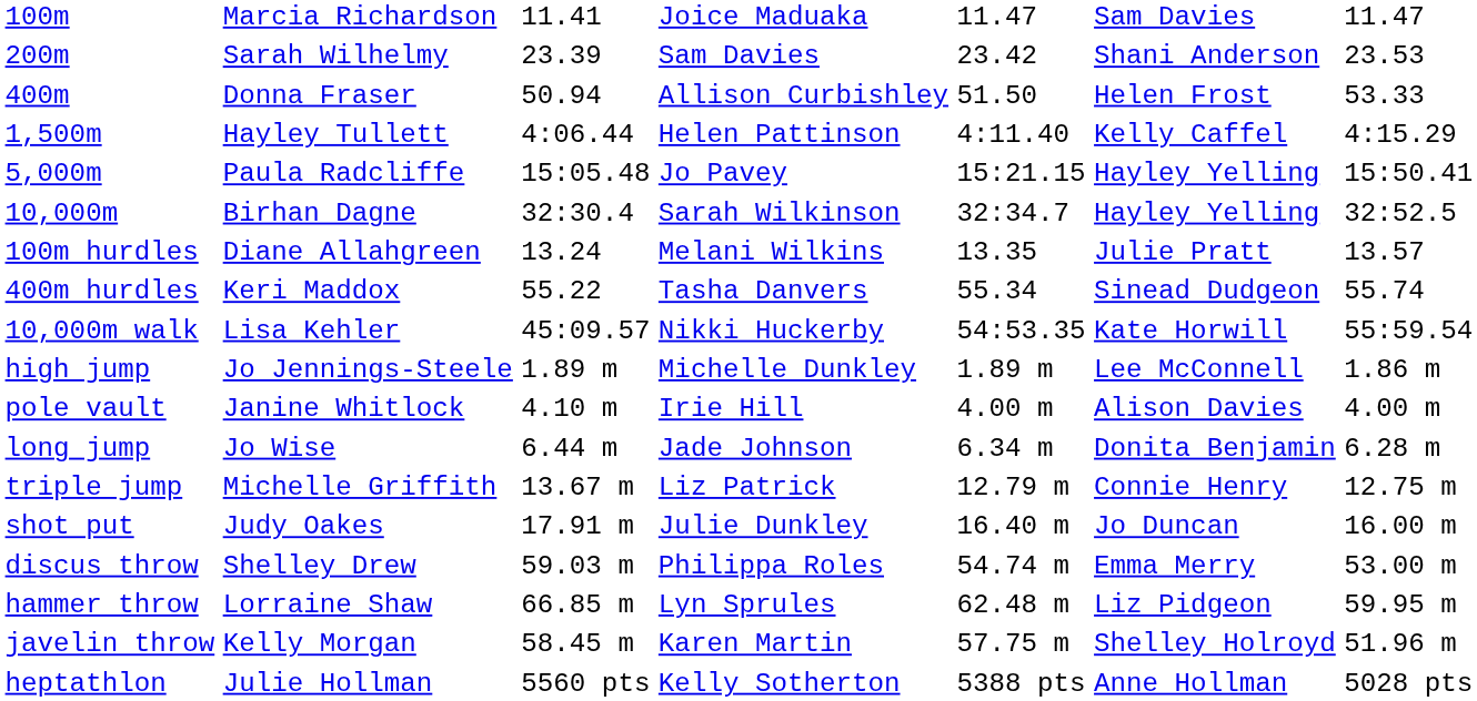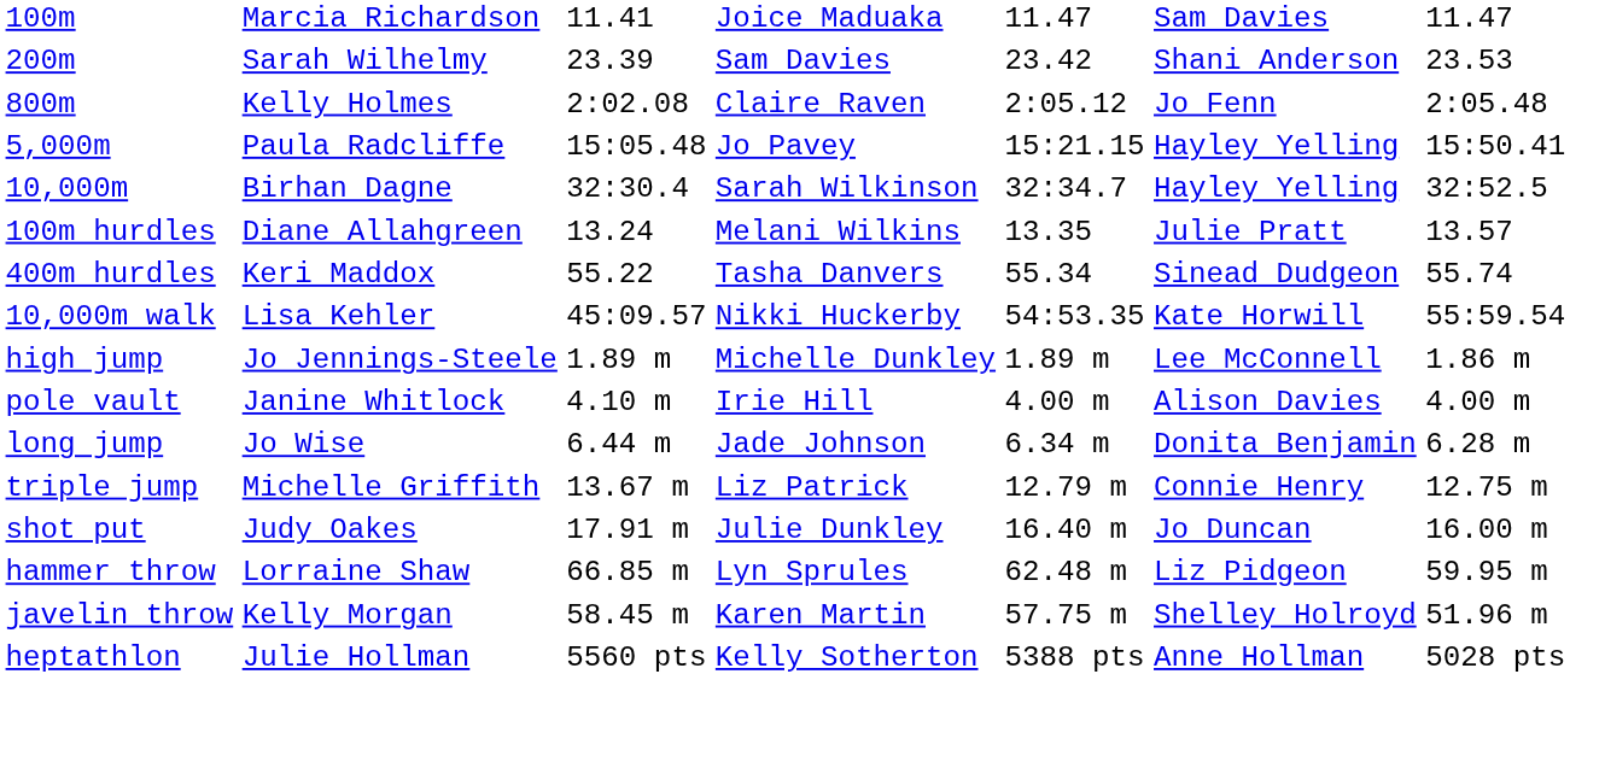- row: 400m | Donna Fraser | 50.94 | Allison Curbishley | 51.50 | Helen Frost | 53.33
+ row: 800m | Kelly Holmes | 2:02.08 | Claire Raven | 2:05.12 | Jo Fenn | 2:05.48
- row: 1,500m | Hayley Tullett | 4:06.44 | Helen Pattinson | 4:11.40 | Kelly Caffel | 4:15.29
- row: discus throw | Shelley Drew | 59.03 m | Philippa Roles | 54.74 m | Emma Merry | 53.00 m
